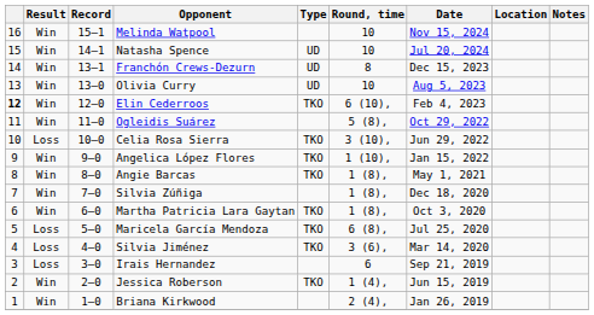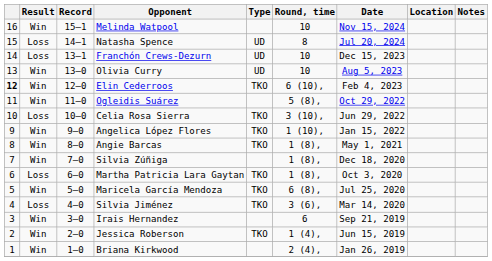Natasha Spence | Result: Win -> Loss
Natasha Spence | Round, time: 10 -> 8
Franchón Crews-Dezurn | Result: Win -> Loss
Franchón Crews-Dezurn | Round, time: 8 -> 10
Martha Patricia Lara Gaytan | Result: Win -> Loss
Maricela García Mendoza | Result: Loss -> Win
Irais Hernandez | Result: Loss -> Win
